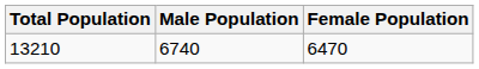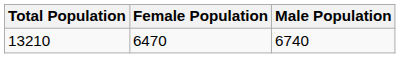columns swapped: Male Population <-> Female Population
